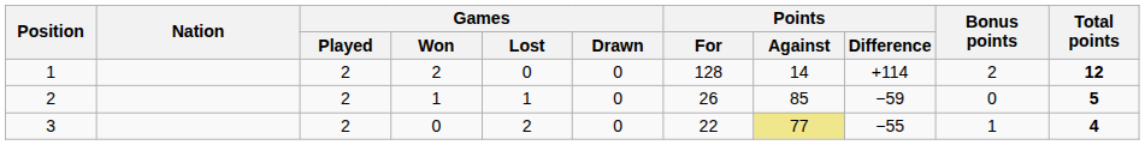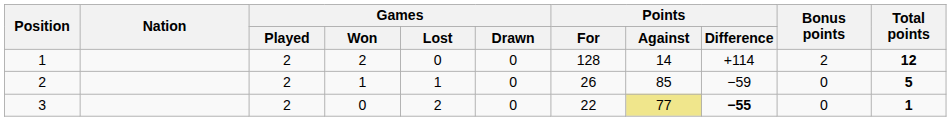3 | Points / Difference: normal -> bold
3 | Bonus points: 1 -> 0
3 | Total points: 4 -> 1
